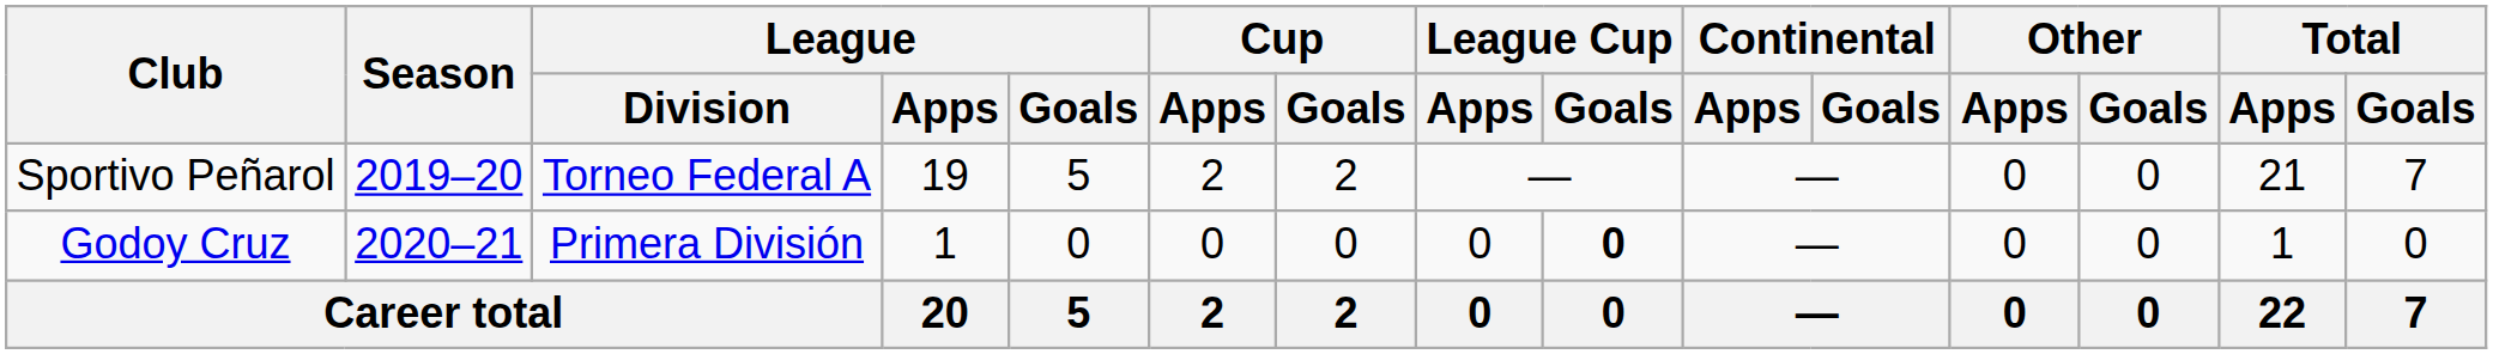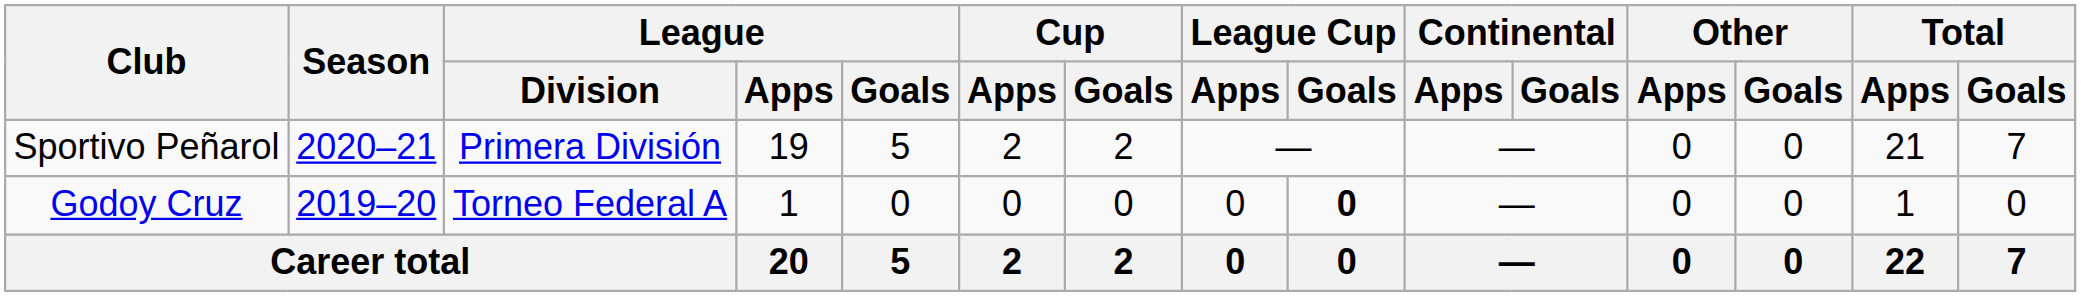Sportivo Peñarol | Season: 2019–20 -> 2020–21
Sportivo Peñarol | League / Division: Torneo Federal A -> Primera División
Godoy Cruz | Season: 2020–21 -> 2019–20
Godoy Cruz | League / Division: Primera División -> Torneo Federal A
